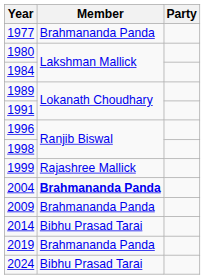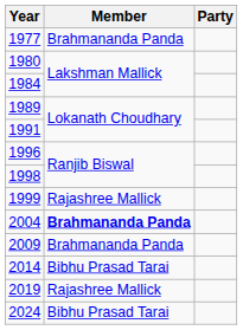2019 | Member: Brahmananda Panda -> Rajashree Mallick
